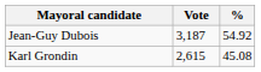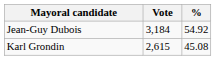Jean-Guy Dubois | Vote: 3,187 -> 3,184
